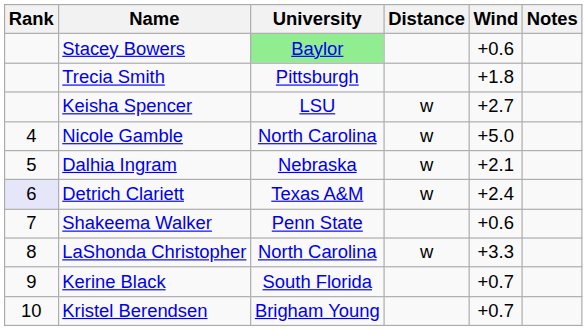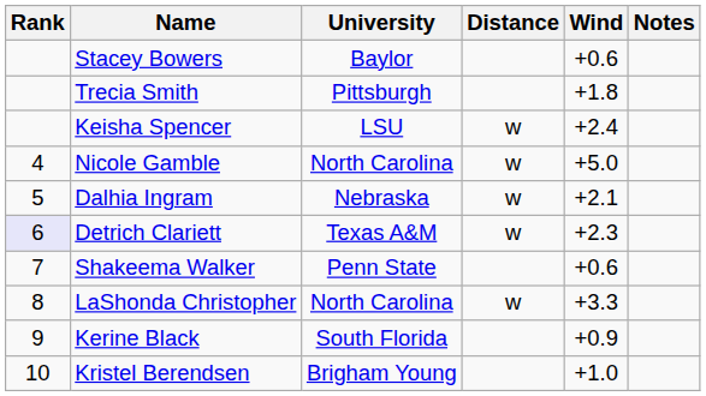Stacey Bowers | University: lightgreen background -> no background
Keisha Spencer | Wind: +2.7 -> +2.4
Detrich Clariett | Wind: +2.4 -> +2.3
Kerine Black | Wind: +0.7 -> +0.9
Kristel Berendsen | Wind: +0.7 -> +1.0
